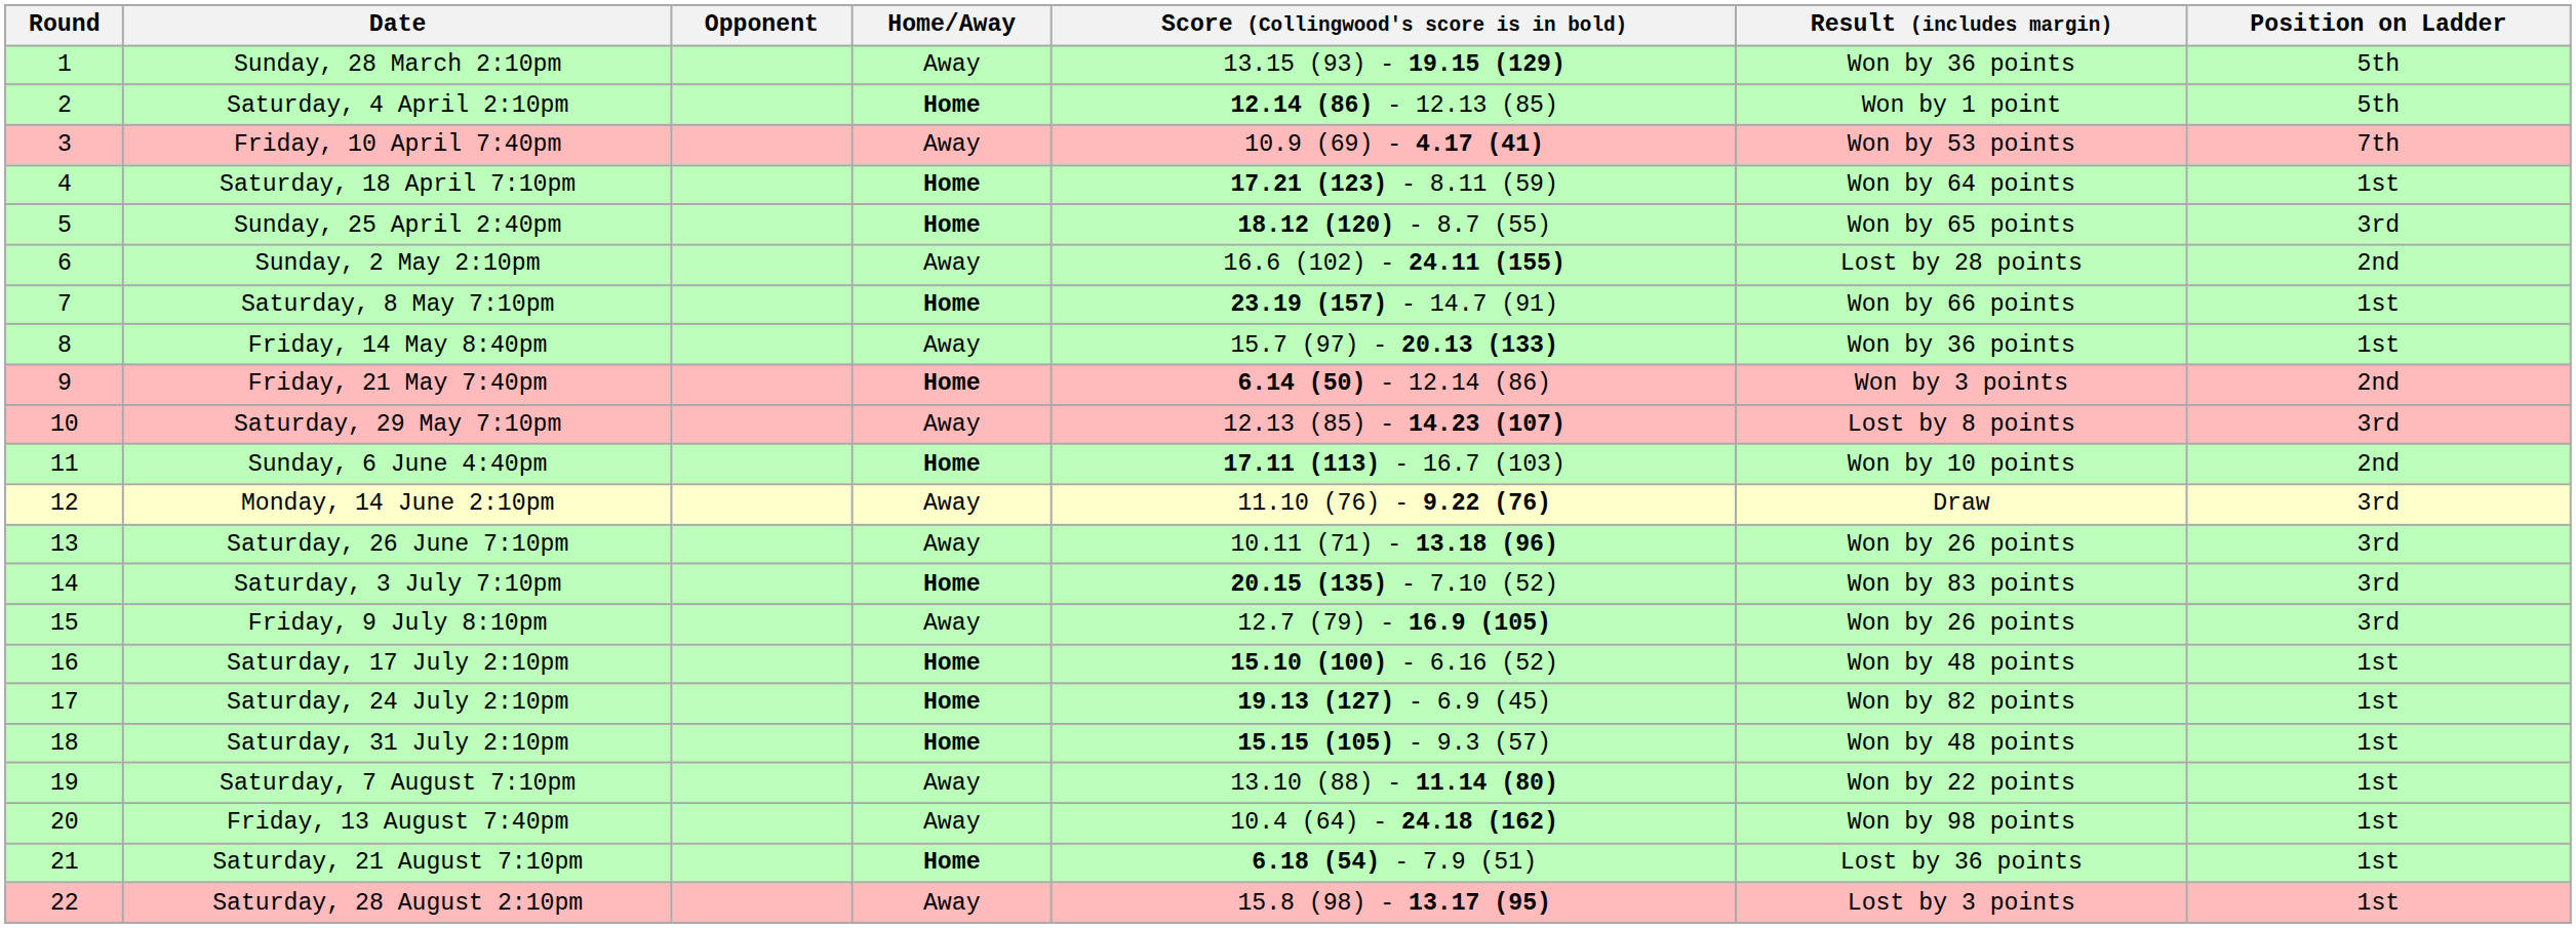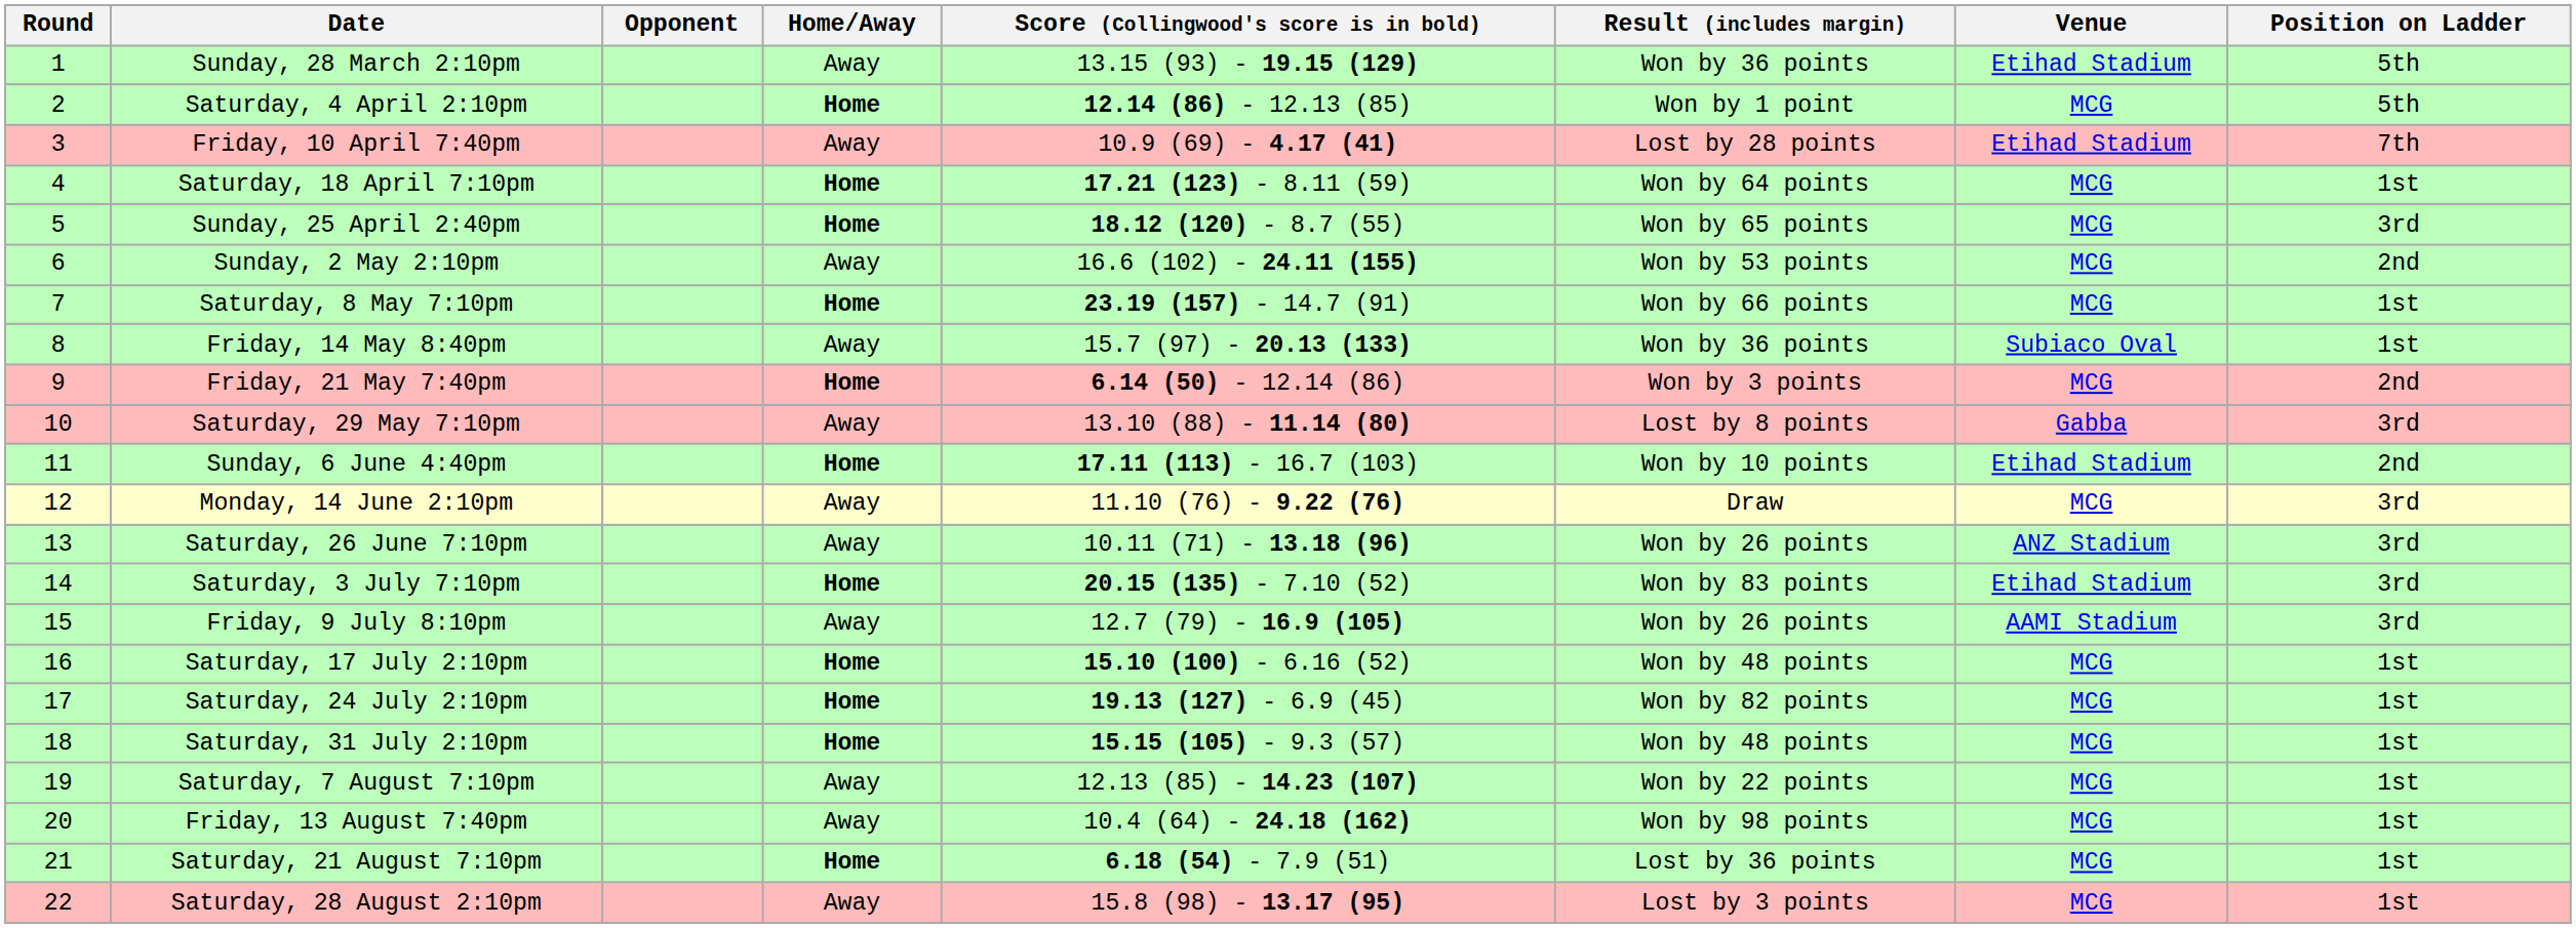+ column: Venue | Etihad Stadium | MCG | Etihad Stadium | MCG | MCG | MCG | MCG | Subiaco Oval | MCG | Gabba | Etihad Stadium | MCG | ANZ Stadium | Etihad Stadium | AAMI Stadium | MCG | MCG | MCG | MCG | MCG | MCG | MCG
Friday, 10 April 7:40pm | Result (includes margin): Won by 53 points -> Lost by 28 points
Sunday, 2 May 2:10pm | Result (includes margin): Lost by 28 points -> Won by 53 points
Saturday, 29 May 7:10pm | Score (Collingwood's score is in bold): 12.13 (85) - 14.23 (107) -> 13.10 (88) - 11.14 (80)
Saturday, 7 August 7:10pm | Score (Collingwood's score is in bold): 13.10 (88) - 11.14 (80) -> 12.13 (85) - 14.23 (107)
